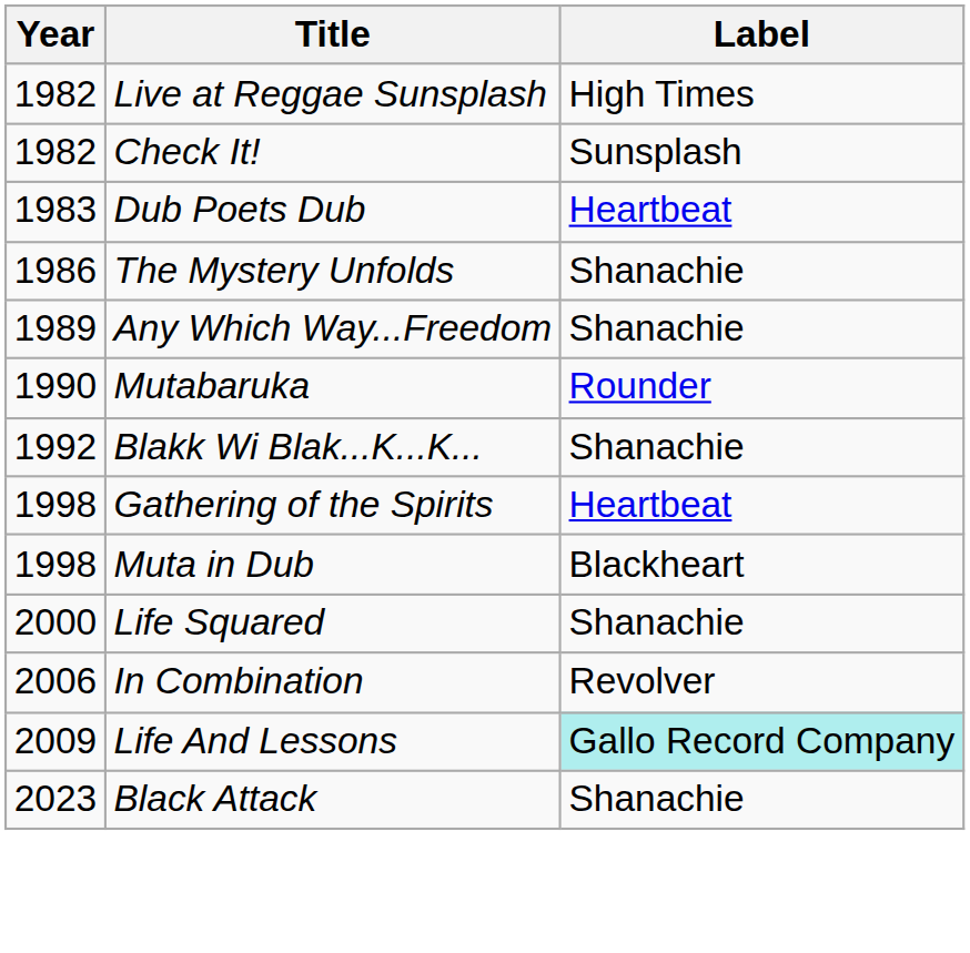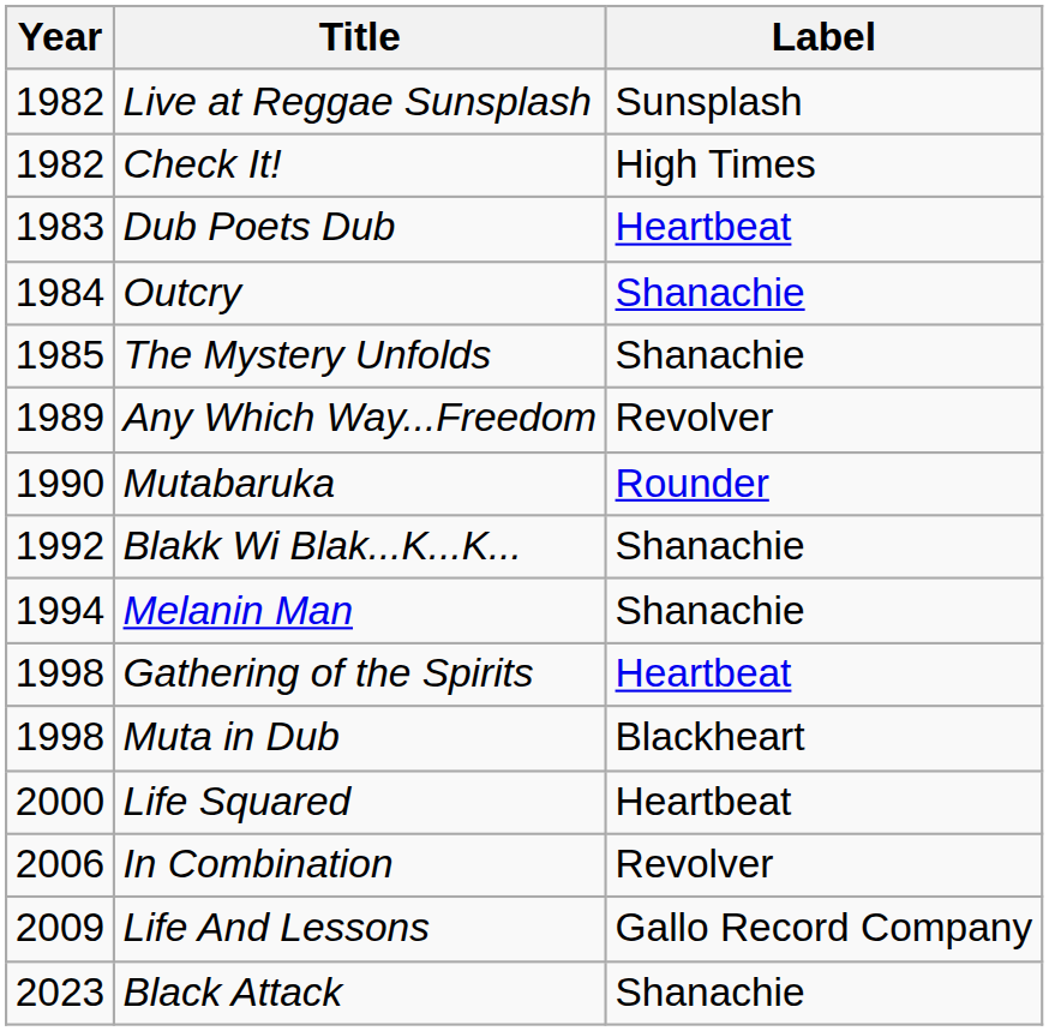Live at Reggae Sunsplash | Label: High Times -> Sunsplash
Check It! | Label: Sunsplash -> High Times
+ row: 1984 | Outcry | Shanachie
The Mystery Unfolds | Year: 1986 -> 1985
Any Which Way...Freedom | Label: Shanachie -> Revolver
+ row: 1994 | Melanin Man | Shanachie
Life Squared | Label: Shanachie -> Heartbeat
Life And Lessons | Label: paleturquoise background -> no background
